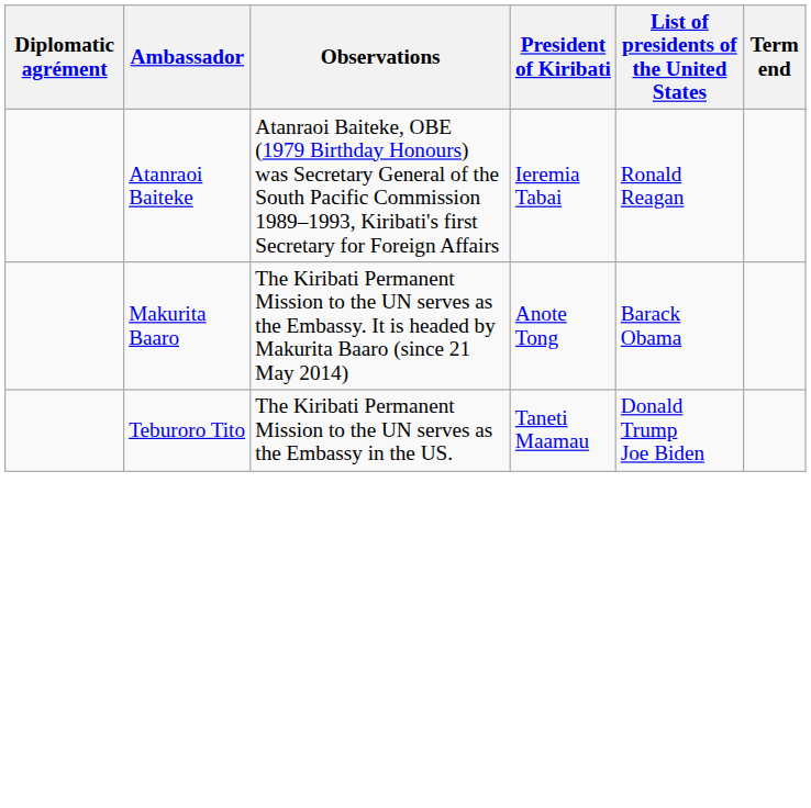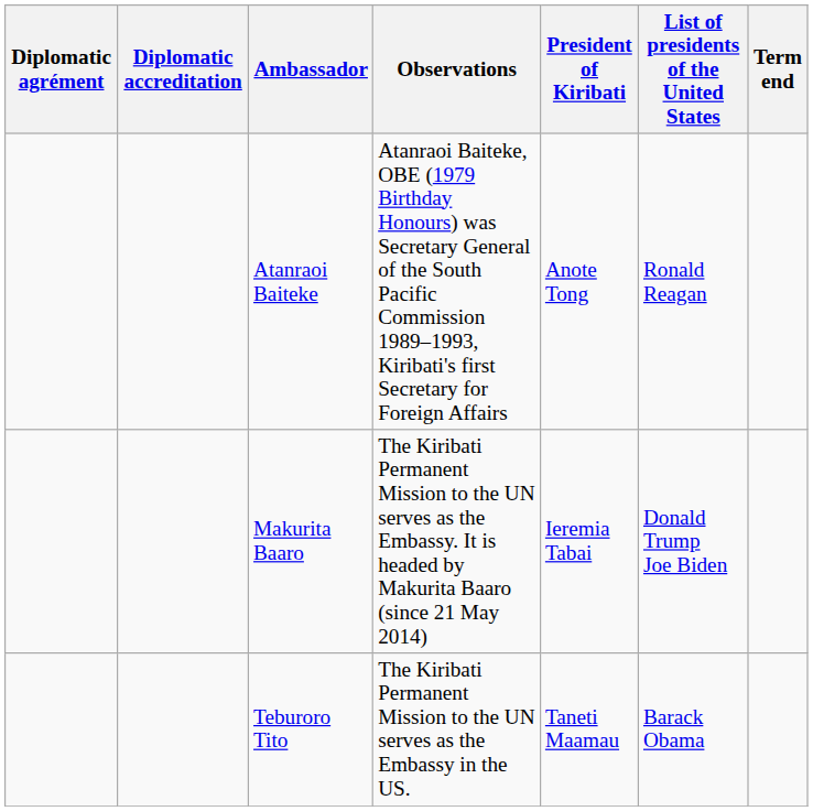+ column: Diplomatic accreditation
Atanraoi Baiteke | President of Kiribati: Ieremia Tabai -> Anote Tong
Makurita Baaro | President of Kiribati: Anote Tong -> Ieremia Tabai
Makurita Baaro | List of presidents of the United States: Barack Obama -> Donald Trump Joe Biden
Teburoro Tito | List of presidents of the United States: Donald Trump Joe Biden -> Barack Obama
